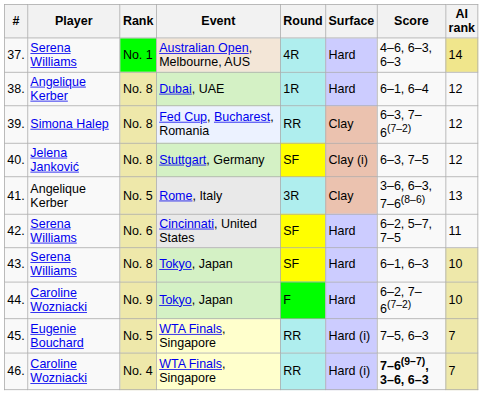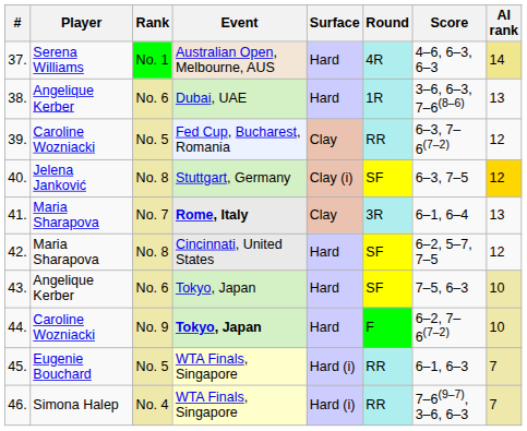columns swapped: Surface <-> Round
38. | Rank: No. 8 -> No. 6
38. | Score: 6–1, 6–4 -> 3–6, 6–3, 7–6(8–6)
38. | AI rank: 12 -> 13
39. | Player: Simona Halep -> Caroline Wozniacki
39. | Rank: No. 8 -> No. 5
40. | AI rank: no background -> gold background
41. | Player: Angelique Kerber -> Maria Sharapova
41. | Rank: No. 5 -> No. 7
41. | Event: normal -> bold
41. | Score: 3–6, 6–3, 7–6(8–6) -> 6–1, 6–4
42. | Player: Serena Williams -> Maria Sharapova
42. | Rank: No. 6 -> No. 8
42. | AI rank: 11 -> 12
43. | Player: Serena Williams -> Angelique Kerber
43. | Rank: No. 8 -> No. 6
43. | Score: 6–1, 6–3 -> 7–5, 6–3
44. | Event: normal -> bold
45. | Score: 7–5, 6–3 -> 6–1, 6–3
46. | Player: Caroline Wozniacki -> Simona Halep
46. | Score: bold -> normal
